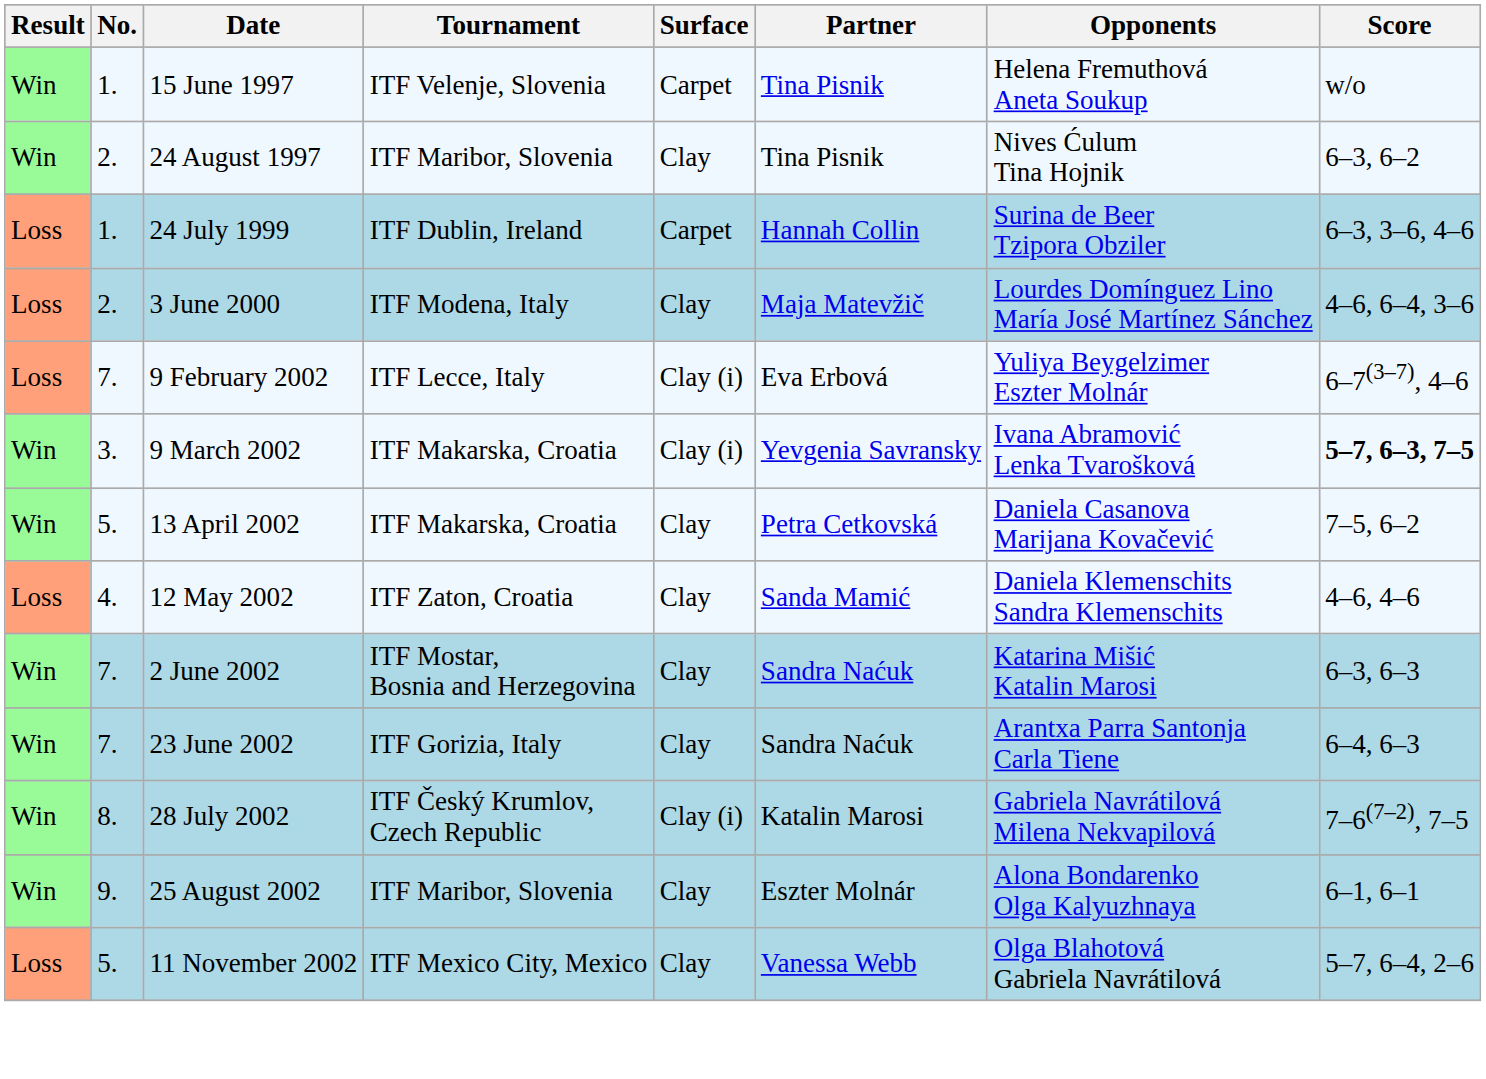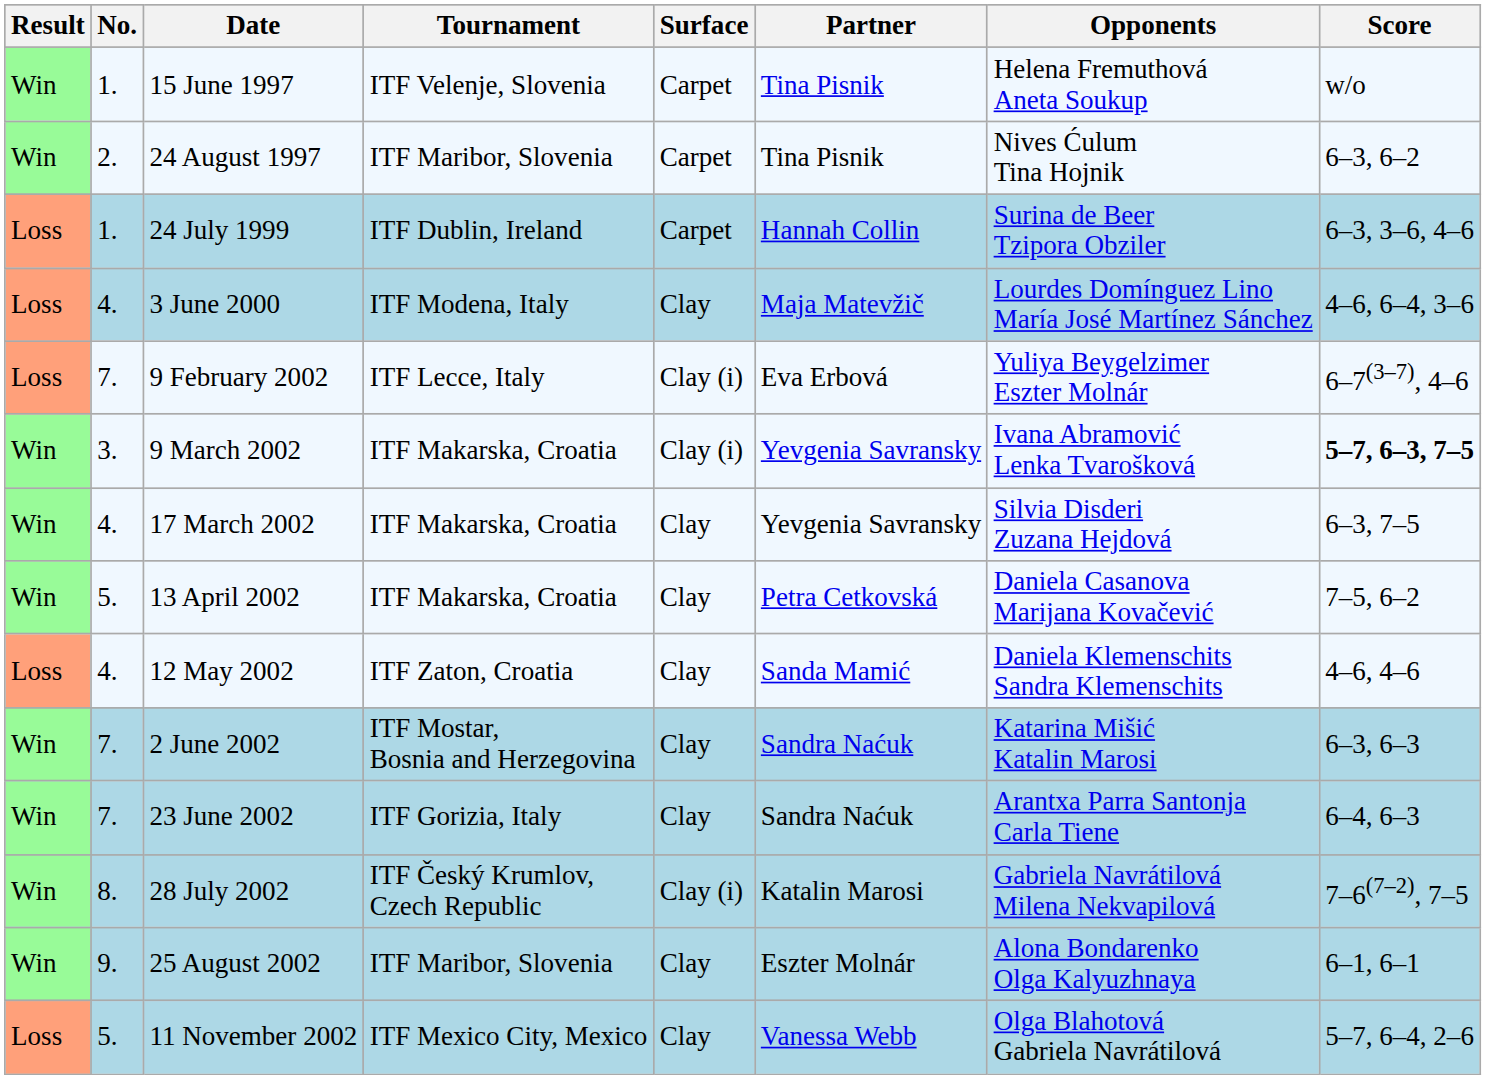24 August 1997 | Surface: Clay -> Carpet
3 June 2000 | No.: 2. -> 4.
+ row: Win | 4. | 17 March 2002 | ITF Makarska, Croatia | Clay | Yevgenia Savransky | Silvia Disderi Zuzana Hejdová | 6–3, 7–5
